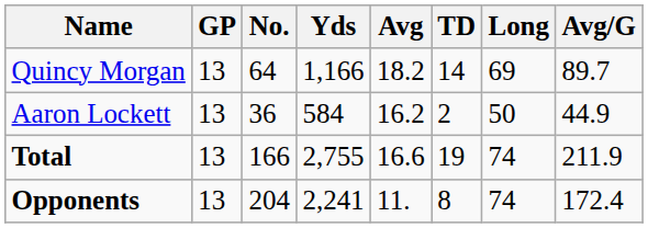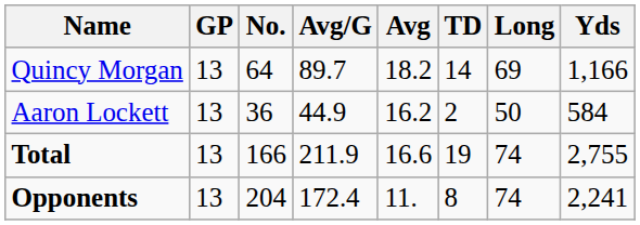columns swapped: Yds <-> Avg/G
